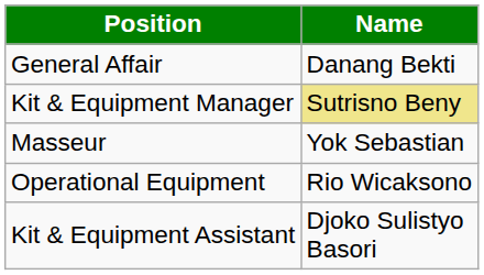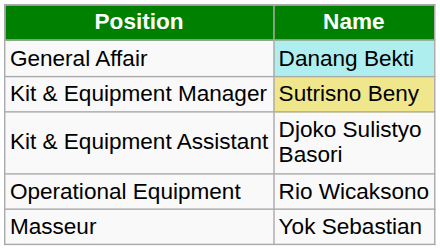General Affair | Name: no background -> paleturquoise background
rows swapped: Kit & Equipment Assistant <-> Masseur
